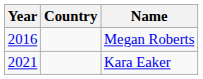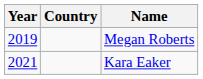Megan Roberts | Year: 2016 -> 2019
